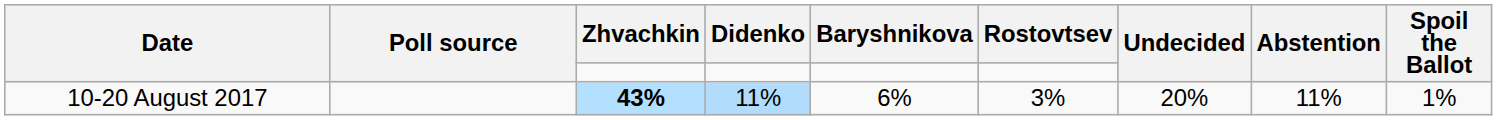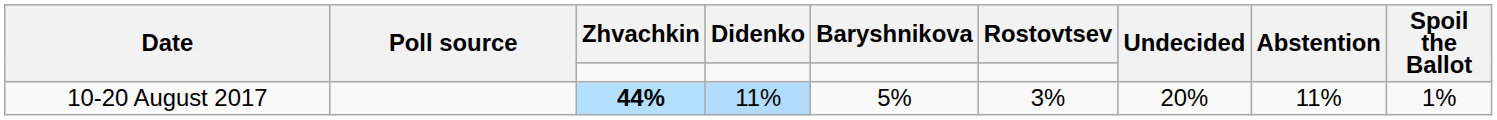10-20 August 2017 | Zhvachkin: 43% -> 44%
10-20 August 2017 | Baryshnikova: 6% -> 5%
